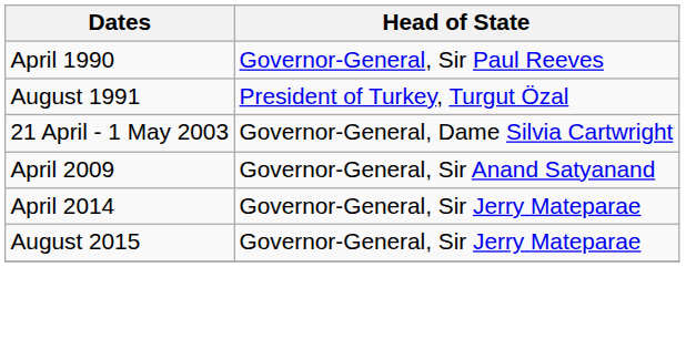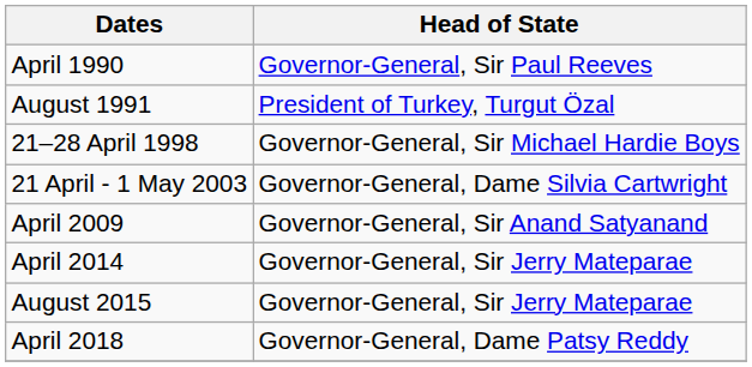+ row: 21–28 April 1998 | Governor-General, Sir Michael Hardie Boys
+ row: April 2018 | Governor-General, Dame Patsy Reddy
